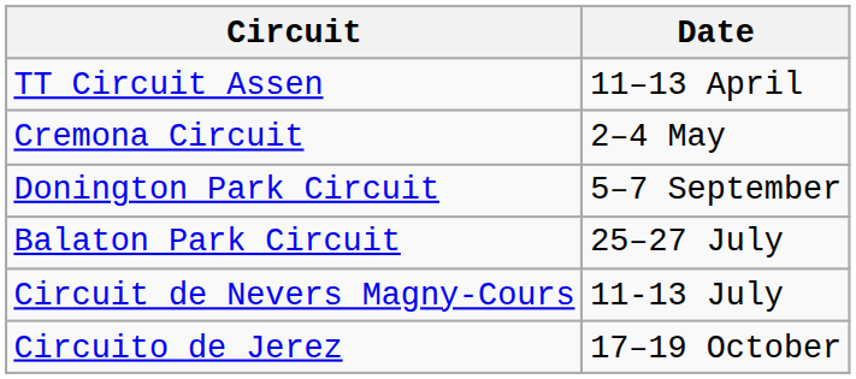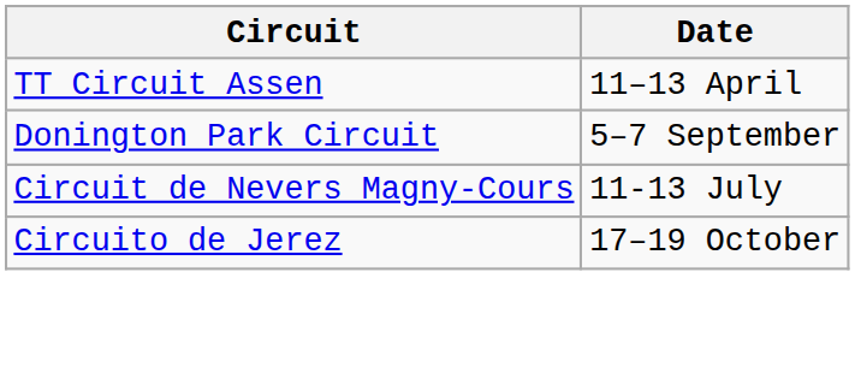- row: Cremona Circuit | 2–4 May
- row: Balaton Park Circuit | 25–27 July
